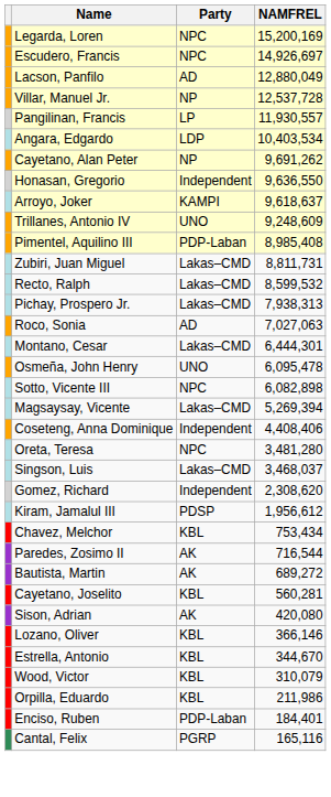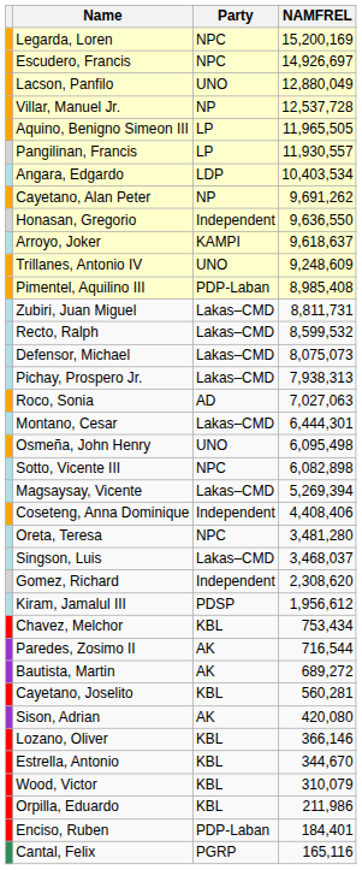Lacson, Panfilo | Party: AD -> UNO
+ row: Aquino, Benigno Simeon III | LP | 11,965,505
+ row: Defensor, Michael | Lakas–CMD | 8,075,073
Osmeña, John Henry | NAMFREL: 6,095,478 -> 6,095,498
